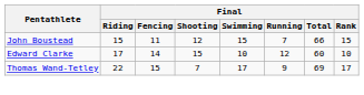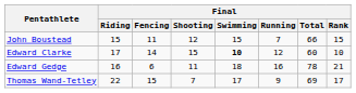Edward Clarke | Final / Swimming: normal -> bold
+ row: Edward Gedge | 16 | 6 | 11 | 18 | 16 | 78 | 21
